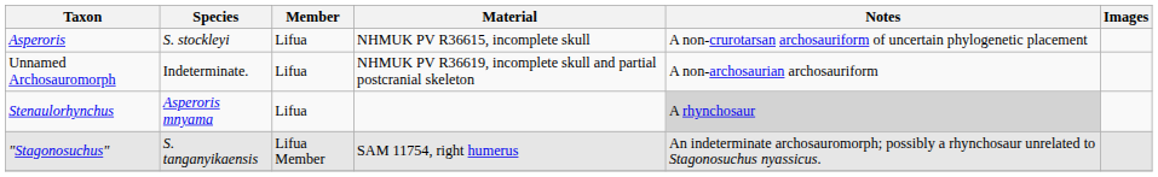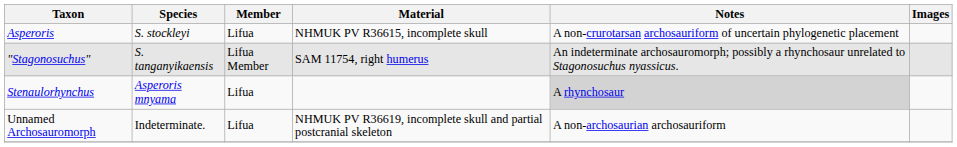rows swapped: "Stagonosuchus" <-> Unnamed Archosauromorph
